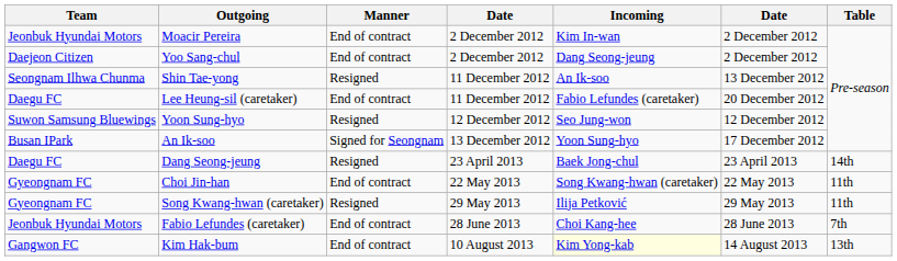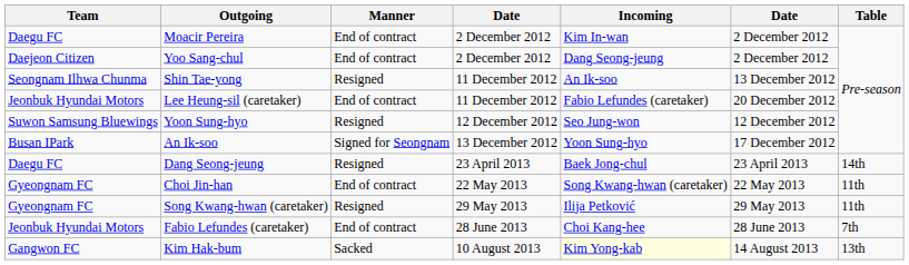Moacir Pereira | Team: Jeonbuk Hyundai Motors -> Daegu FC
Lee Heung-sil (caretaker) | Team: Daegu FC -> Jeonbuk Hyundai Motors
Kim Hak-bum | Manner: End of contract -> Sacked
